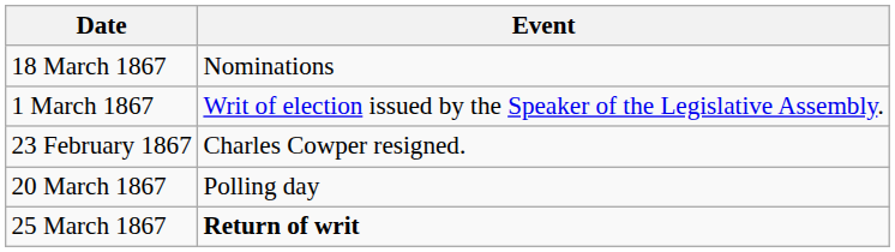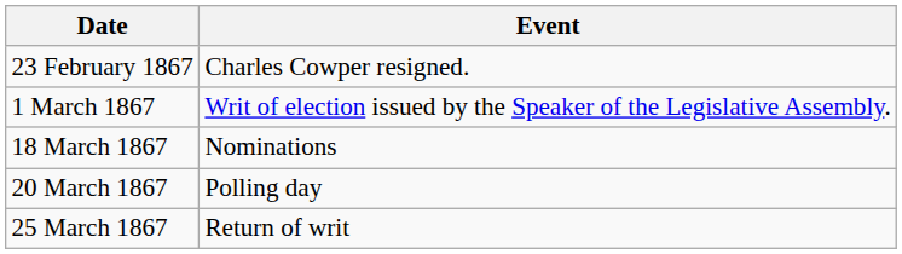rows swapped: 23 February 1867 <-> 18 March 1867
25 March 1867 | Event: bold -> normal
